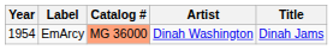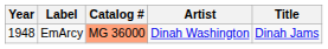EmArcy | Year: 1954 -> 1948
